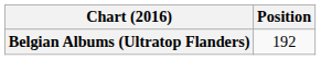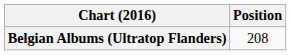Belgian Albums (Ultratop Flanders) | Position: 192 -> 208
